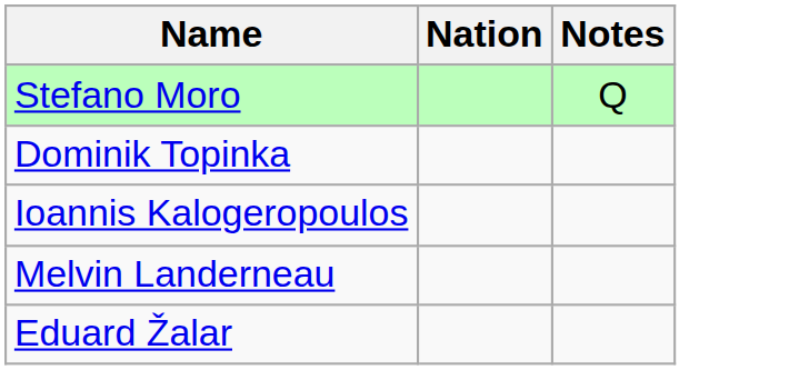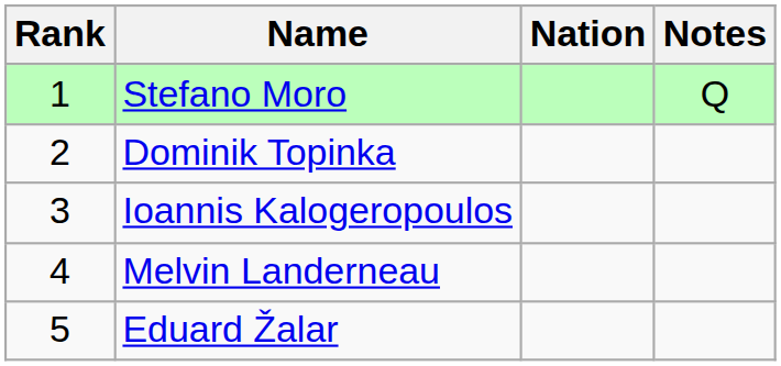+ column: Rank | 1 | 2 | 3 | 4 | 5
